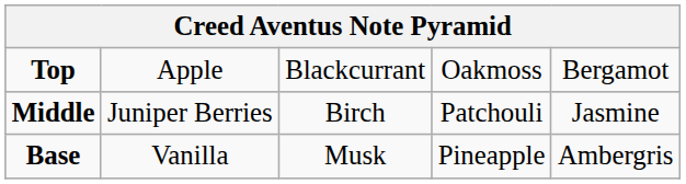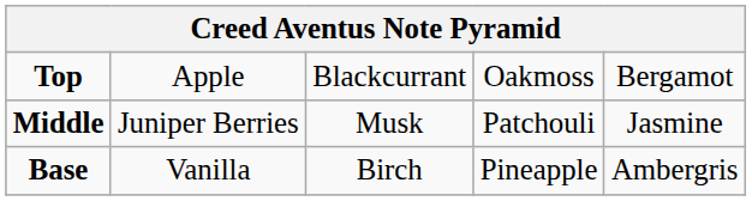Middle | column 3: Birch -> Musk
Base | column 3: Musk -> Birch
